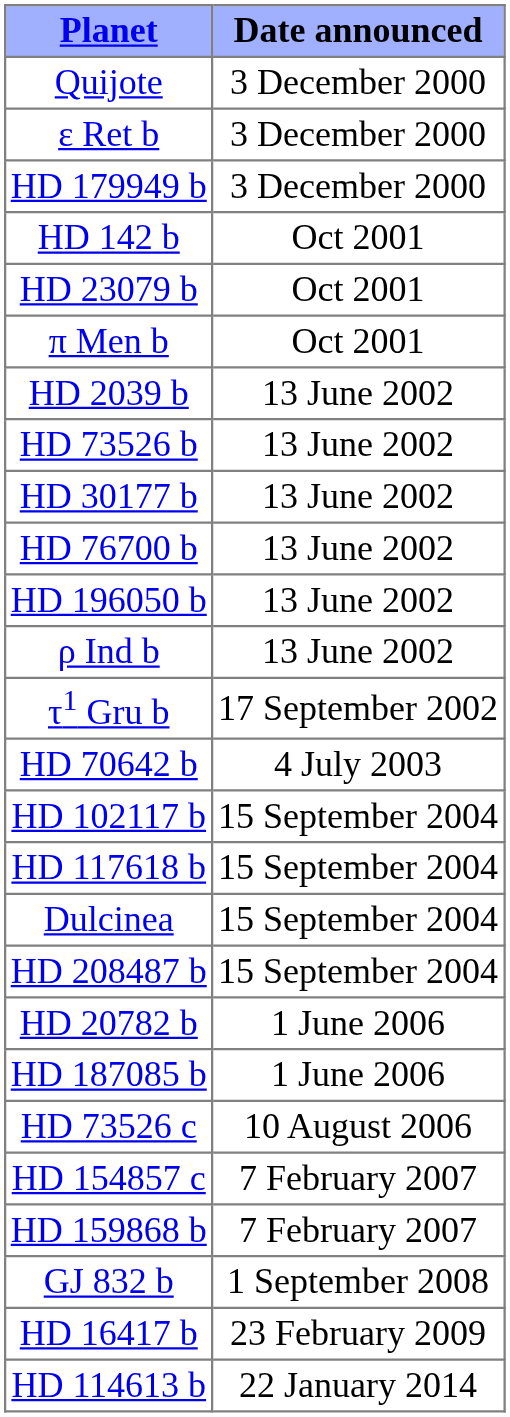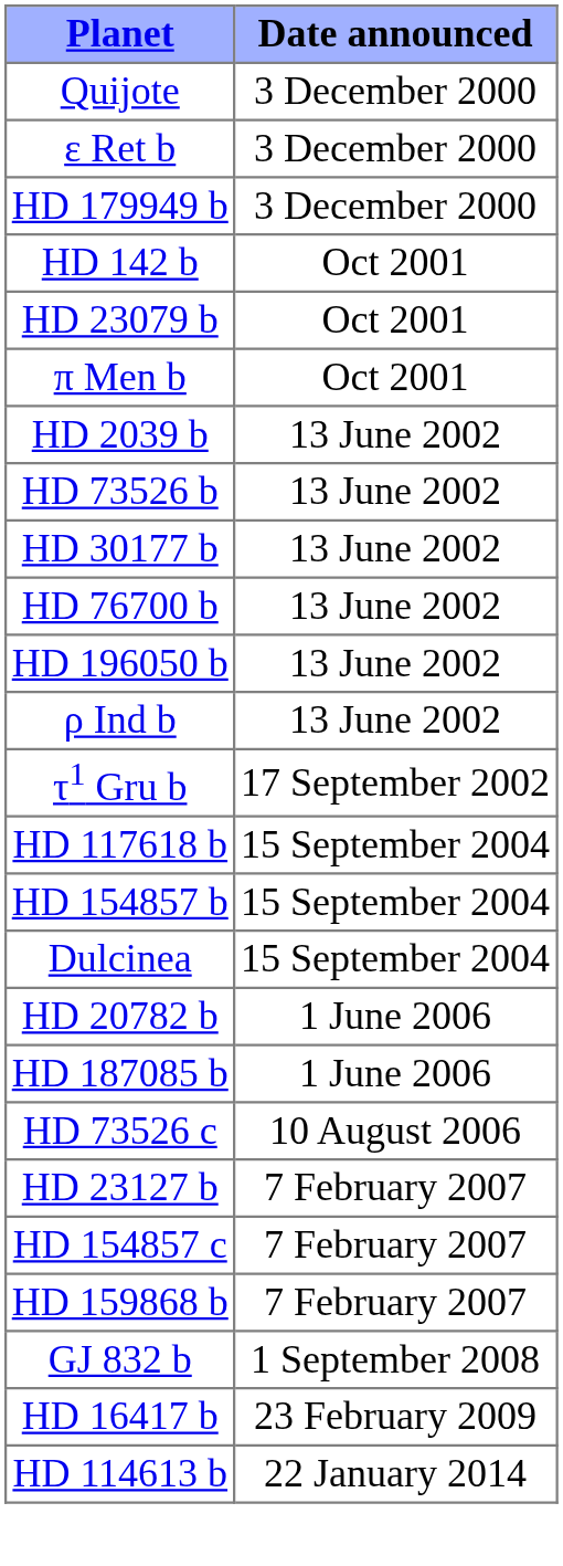- row: HD 70642 b | 4 July 2003
- row: HD 102117 b | 15 September 2004
+ row: HD 154857 b | 15 September 2004
- row: HD 208487 b | 15 September 2004
+ row: HD 23127 b | 7 February 2007
